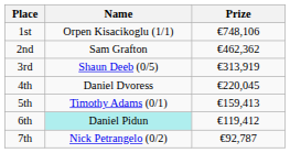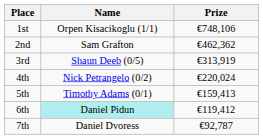4th | Name: Daniel Dvoress -> Nick Petrangelo (0/2)
4th | Prize: €220,045 -> €220,024
7th | Name: Nick Petrangelo (0/2) -> Daniel Dvoress
